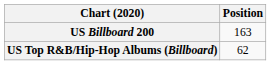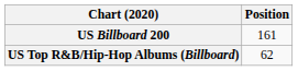US Billboard 200 | Position: 163 -> 161
